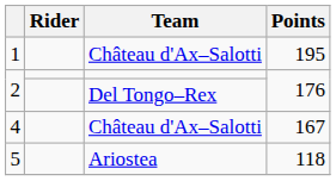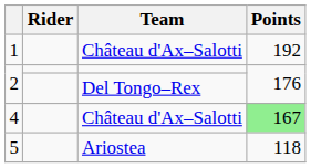1 | Points: 195 -> 192
4 | Points: no background -> lightgreen background
